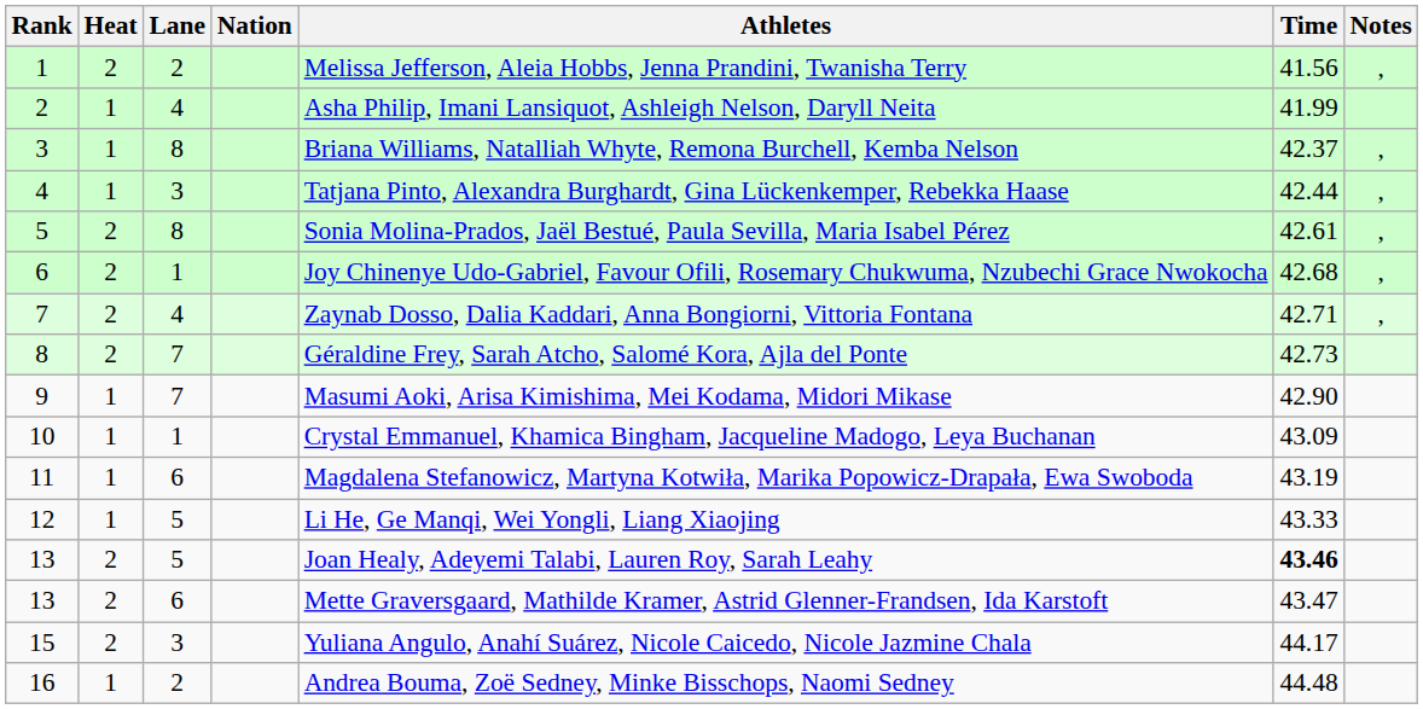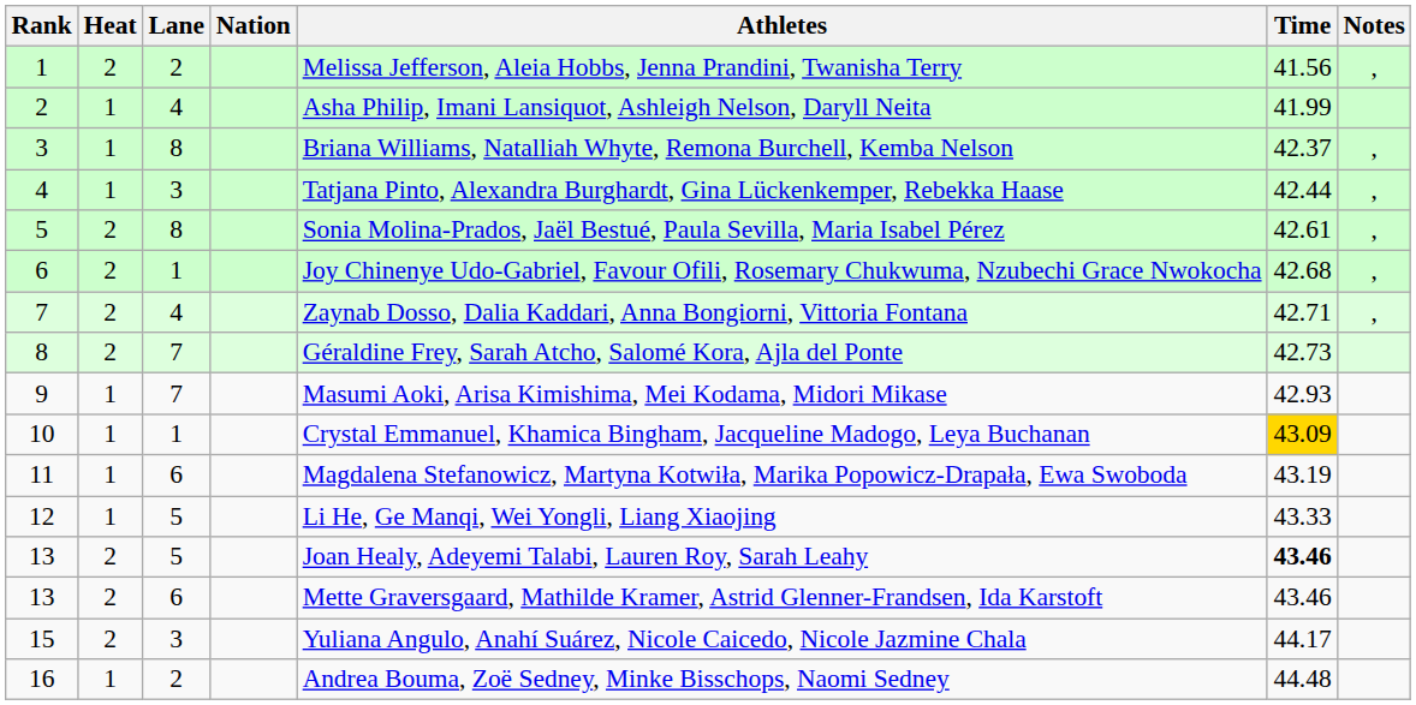9 | Time: 42.90 -> 42.93
10 | Time: no background -> gold background
13 / 6 | Time: 43.47 -> 43.46
